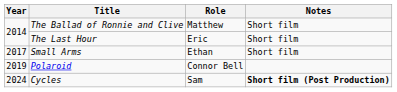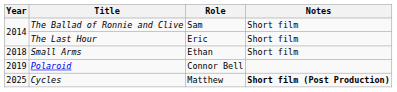The Ballad of Ronnie and Clive | Role: Matthew -> Sam
Small Arms | Year: 2017 -> 2018
Cycles | Year: 2024 -> 2025
Cycles | Role: Sam -> Matthew
